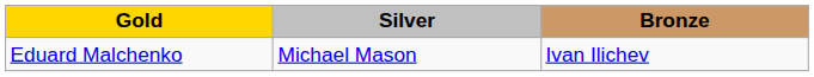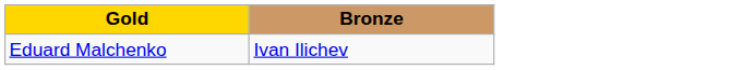- column: Silver | Michael Mason
